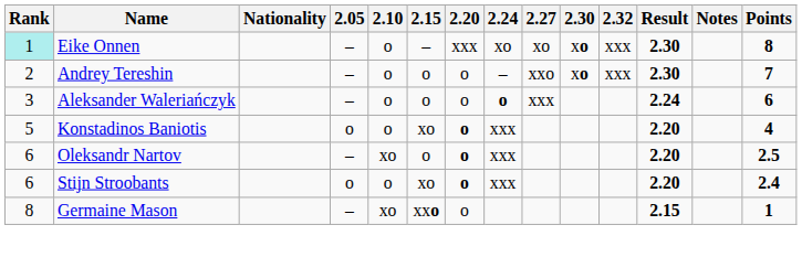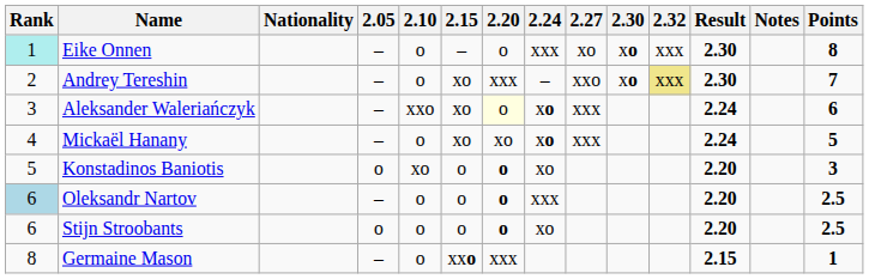Eike Onnen | 2.20: xxx -> o
Eike Onnen | 2.24: xo -> xxx
Andrey Tereshin | 2.15: o -> xo
Andrey Tereshin | 2.20: o -> xxx
Andrey Tereshin | 2.32: no background -> khaki background
Aleksander Waleriańczyk | 2.10: o -> xxo
Aleksander Waleriańczyk | 2.15: o -> xo
Aleksander Waleriańczyk | 2.20: no background -> lightyellow background
Aleksander Waleriańczyk | 2.24: o -> xo
+ row: 4 | Mickaël Hanany | – | o | xo | xo | xo | xxx | 2.24 | 5
Konstadinos Baniotis | 2.10: o -> xo
Konstadinos Baniotis | 2.15: xo -> o
Konstadinos Baniotis | 2.24: xxx -> xo
Konstadinos Baniotis | Points: 4 -> 3
Oleksandr Nartov | Rank: no background -> lightblue background
Oleksandr Nartov | 2.10: xo -> o
Stijn Stroobants | 2.15: xo -> o
Stijn Stroobants | 2.24: xxx -> xo
Stijn Stroobants | Points: 2.4 -> 2.5
Germaine Mason | 2.10: xo -> o
Germaine Mason | 2.20: o -> xxx
